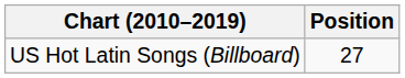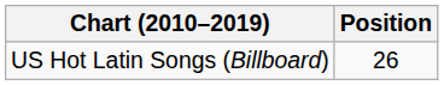US Hot Latin Songs (Billboard) | Position: 27 -> 26
